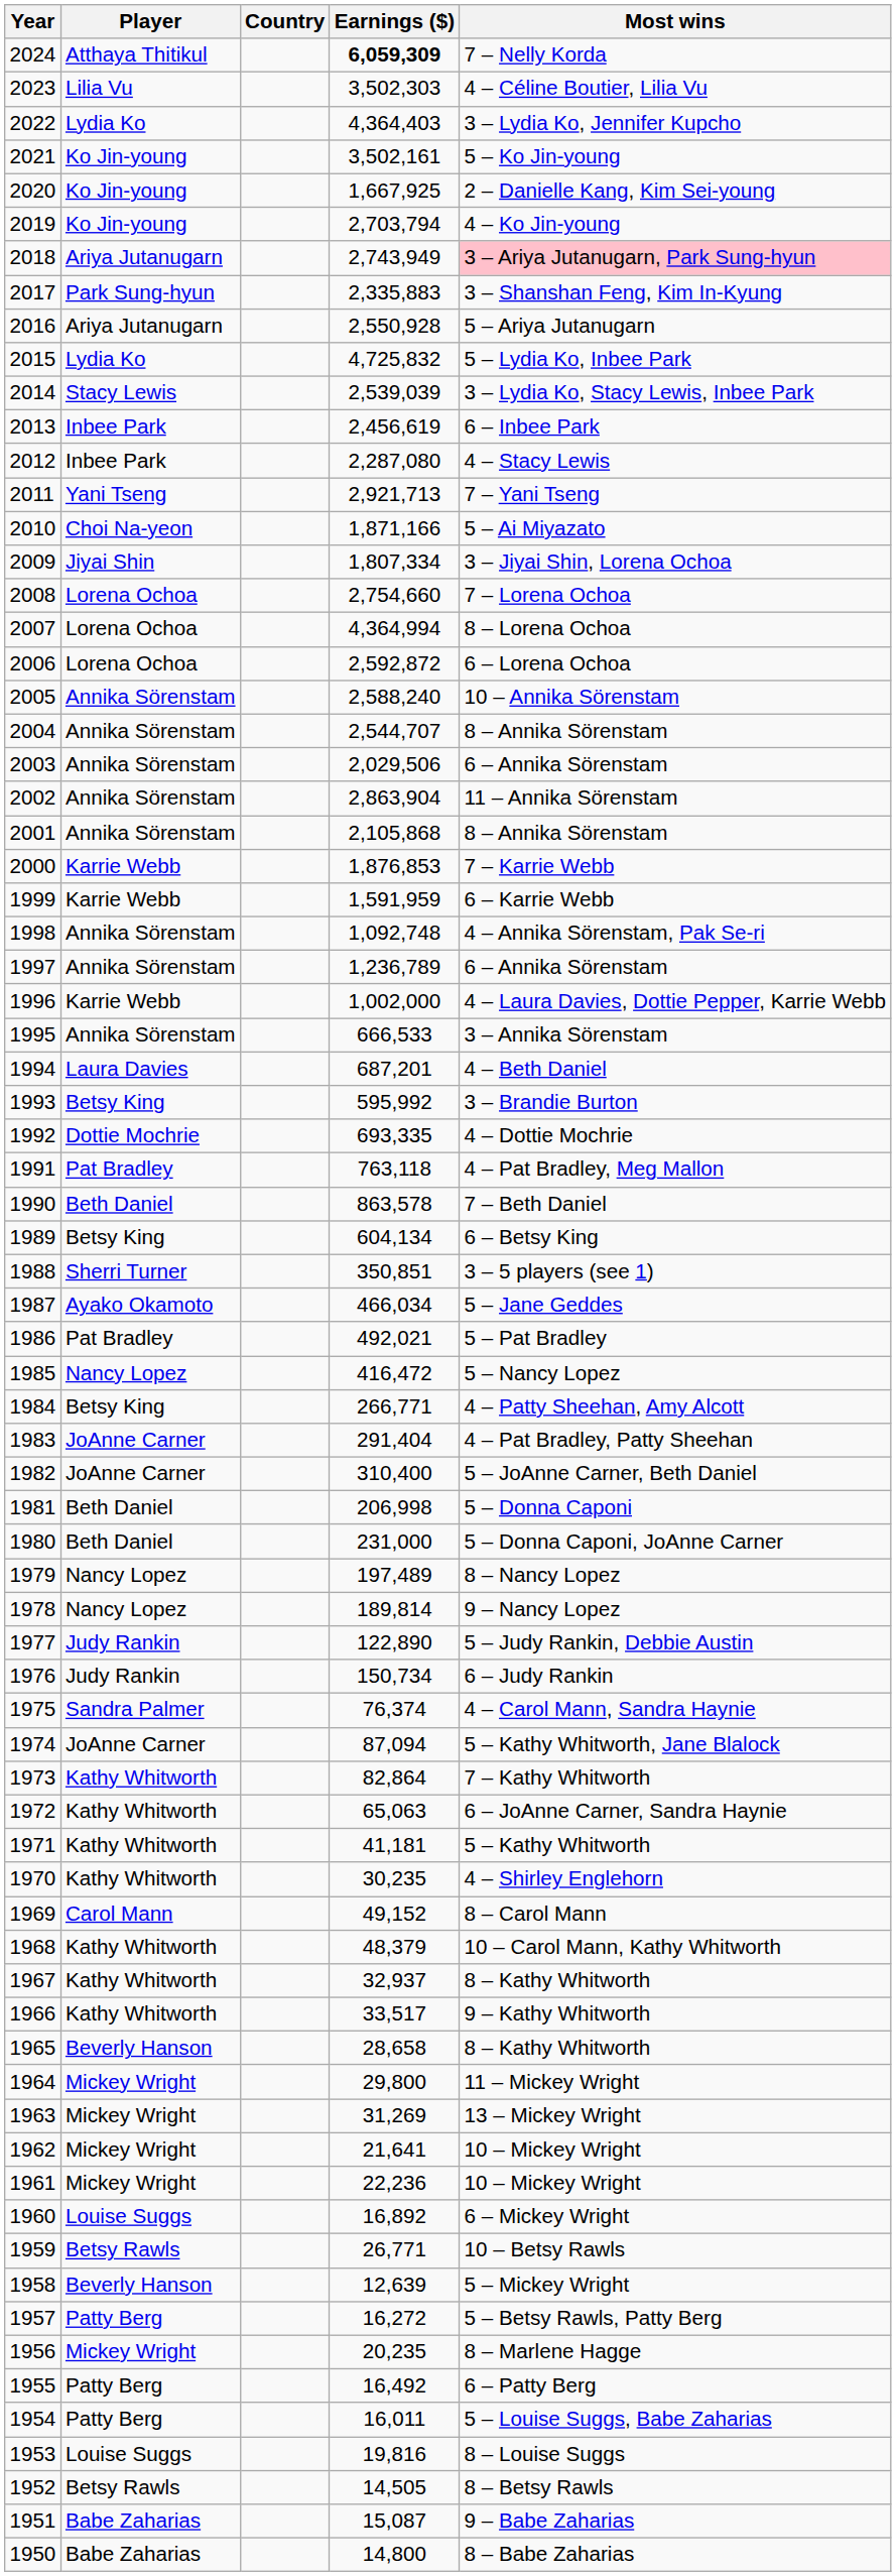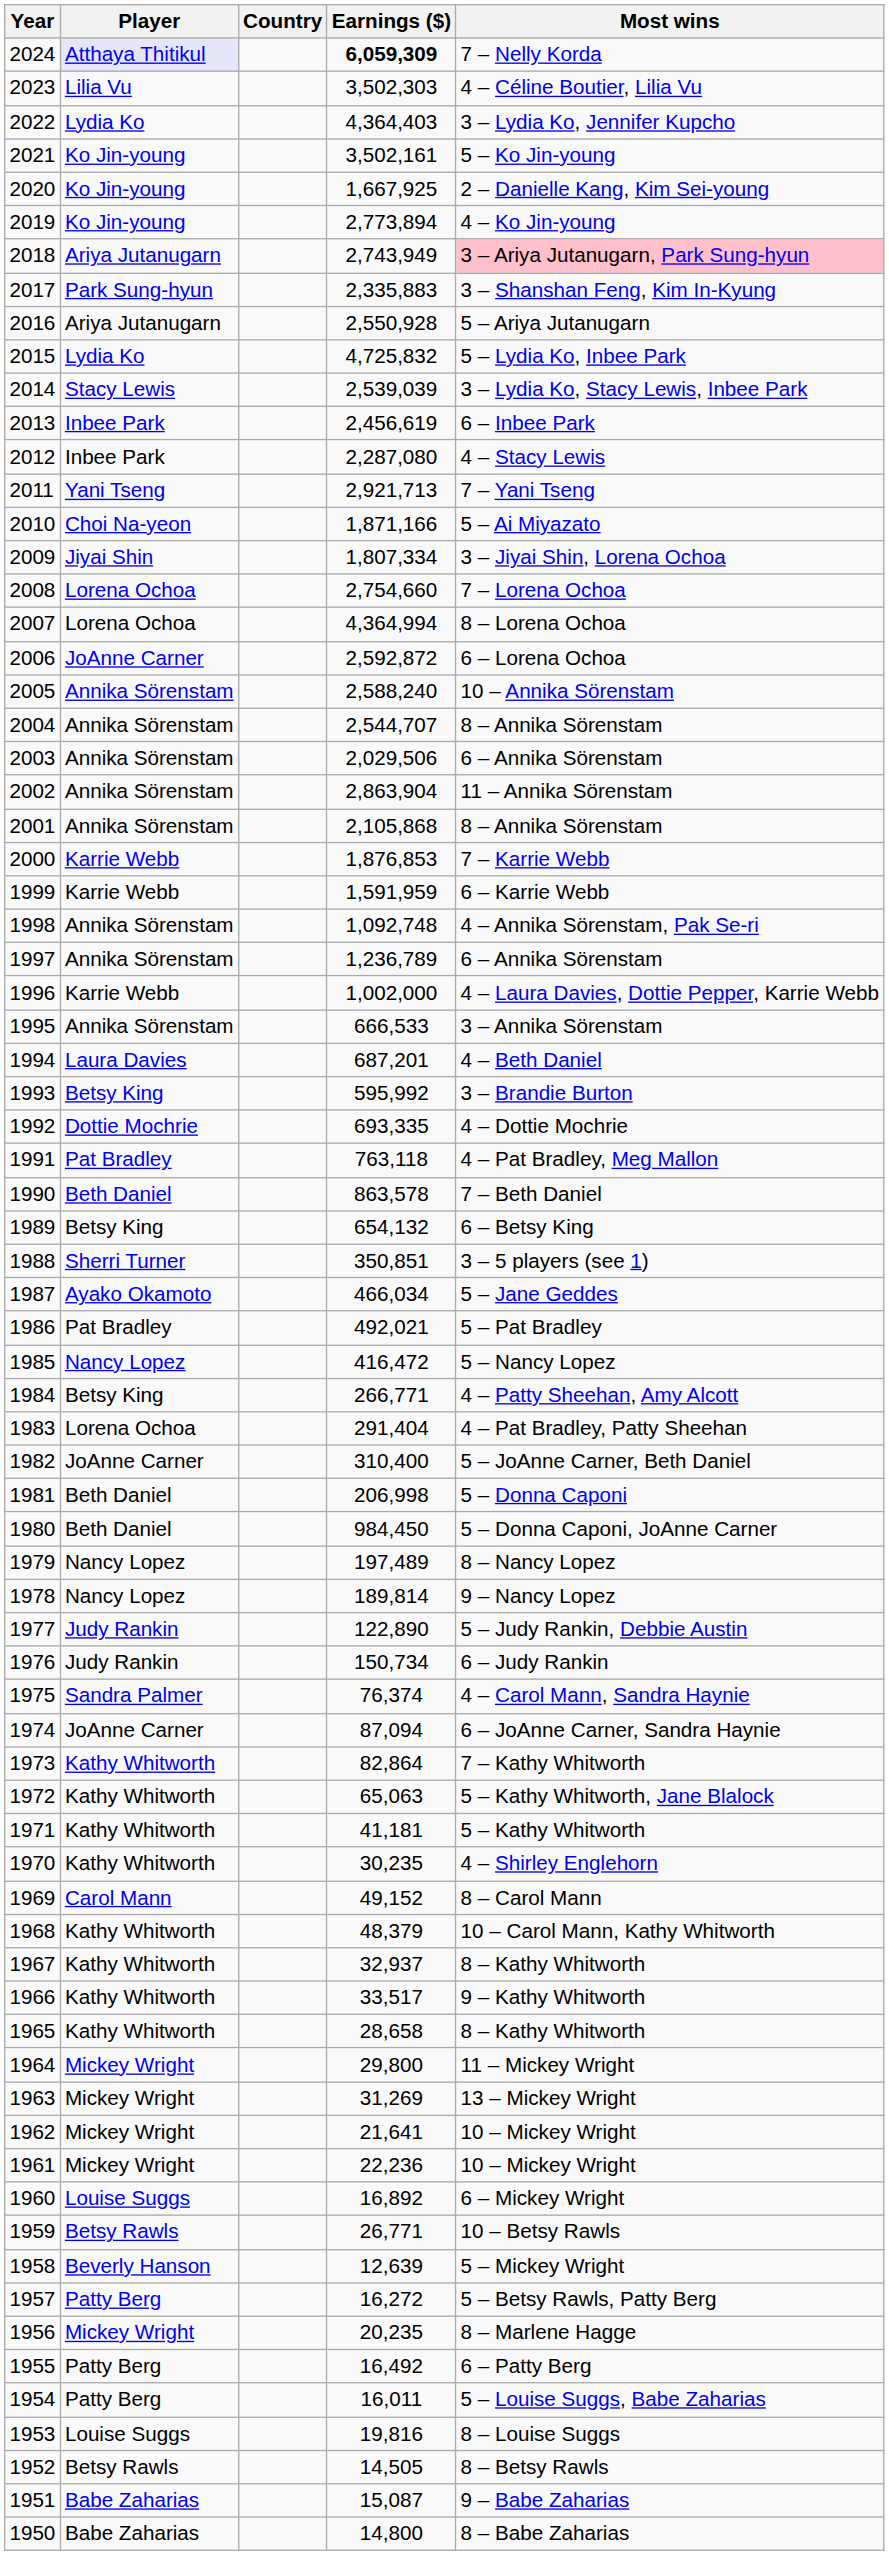2024 | Player: no background -> lavender background
2019 | Earnings ($): 2,703,794 -> 2,773,894
2006 | Player: Lorena Ochoa -> JoAnne Carner
1989 | Earnings ($): 604,134 -> 654,132
1983 | Player: JoAnne Carner -> Lorena Ochoa
1980 | Earnings ($): 231,000 -> 984,450
1974 | Most wins: 5 – Kathy Whitworth, Jane Blalock -> 6 – JoAnne Carner, Sandra Haynie
1972 | Most wins: 6 – JoAnne Carner, Sandra Haynie -> 5 – Kathy Whitworth, Jane Blalock
1965 | Player: Beverly Hanson -> Kathy Whitworth
